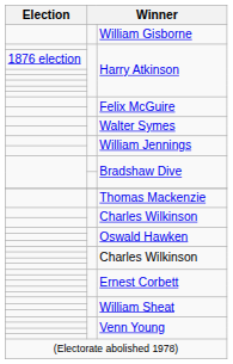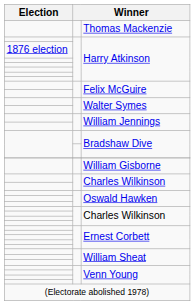rows swapped: William Gisborne <-> Thomas Mackenzie
